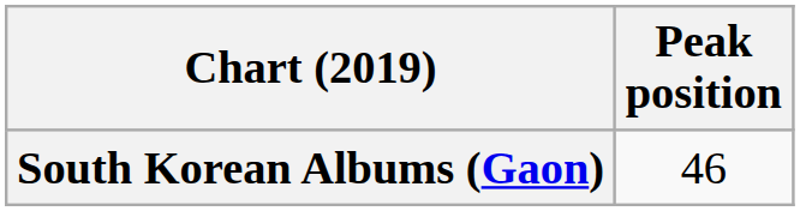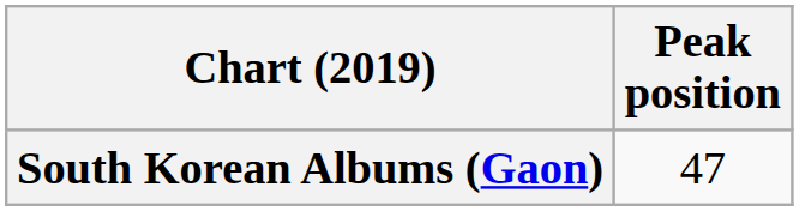South Korean Albums (Gaon) | Peak position: 46 -> 47
